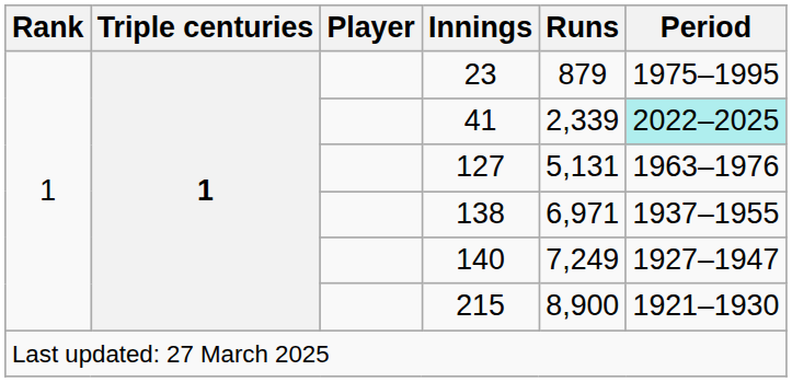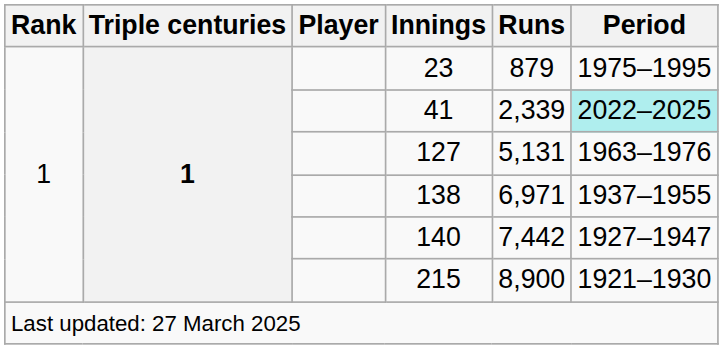140 | Runs: 7,249 -> 7,442
